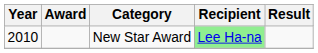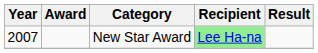New Star Award | Year: 2010 -> 2007
